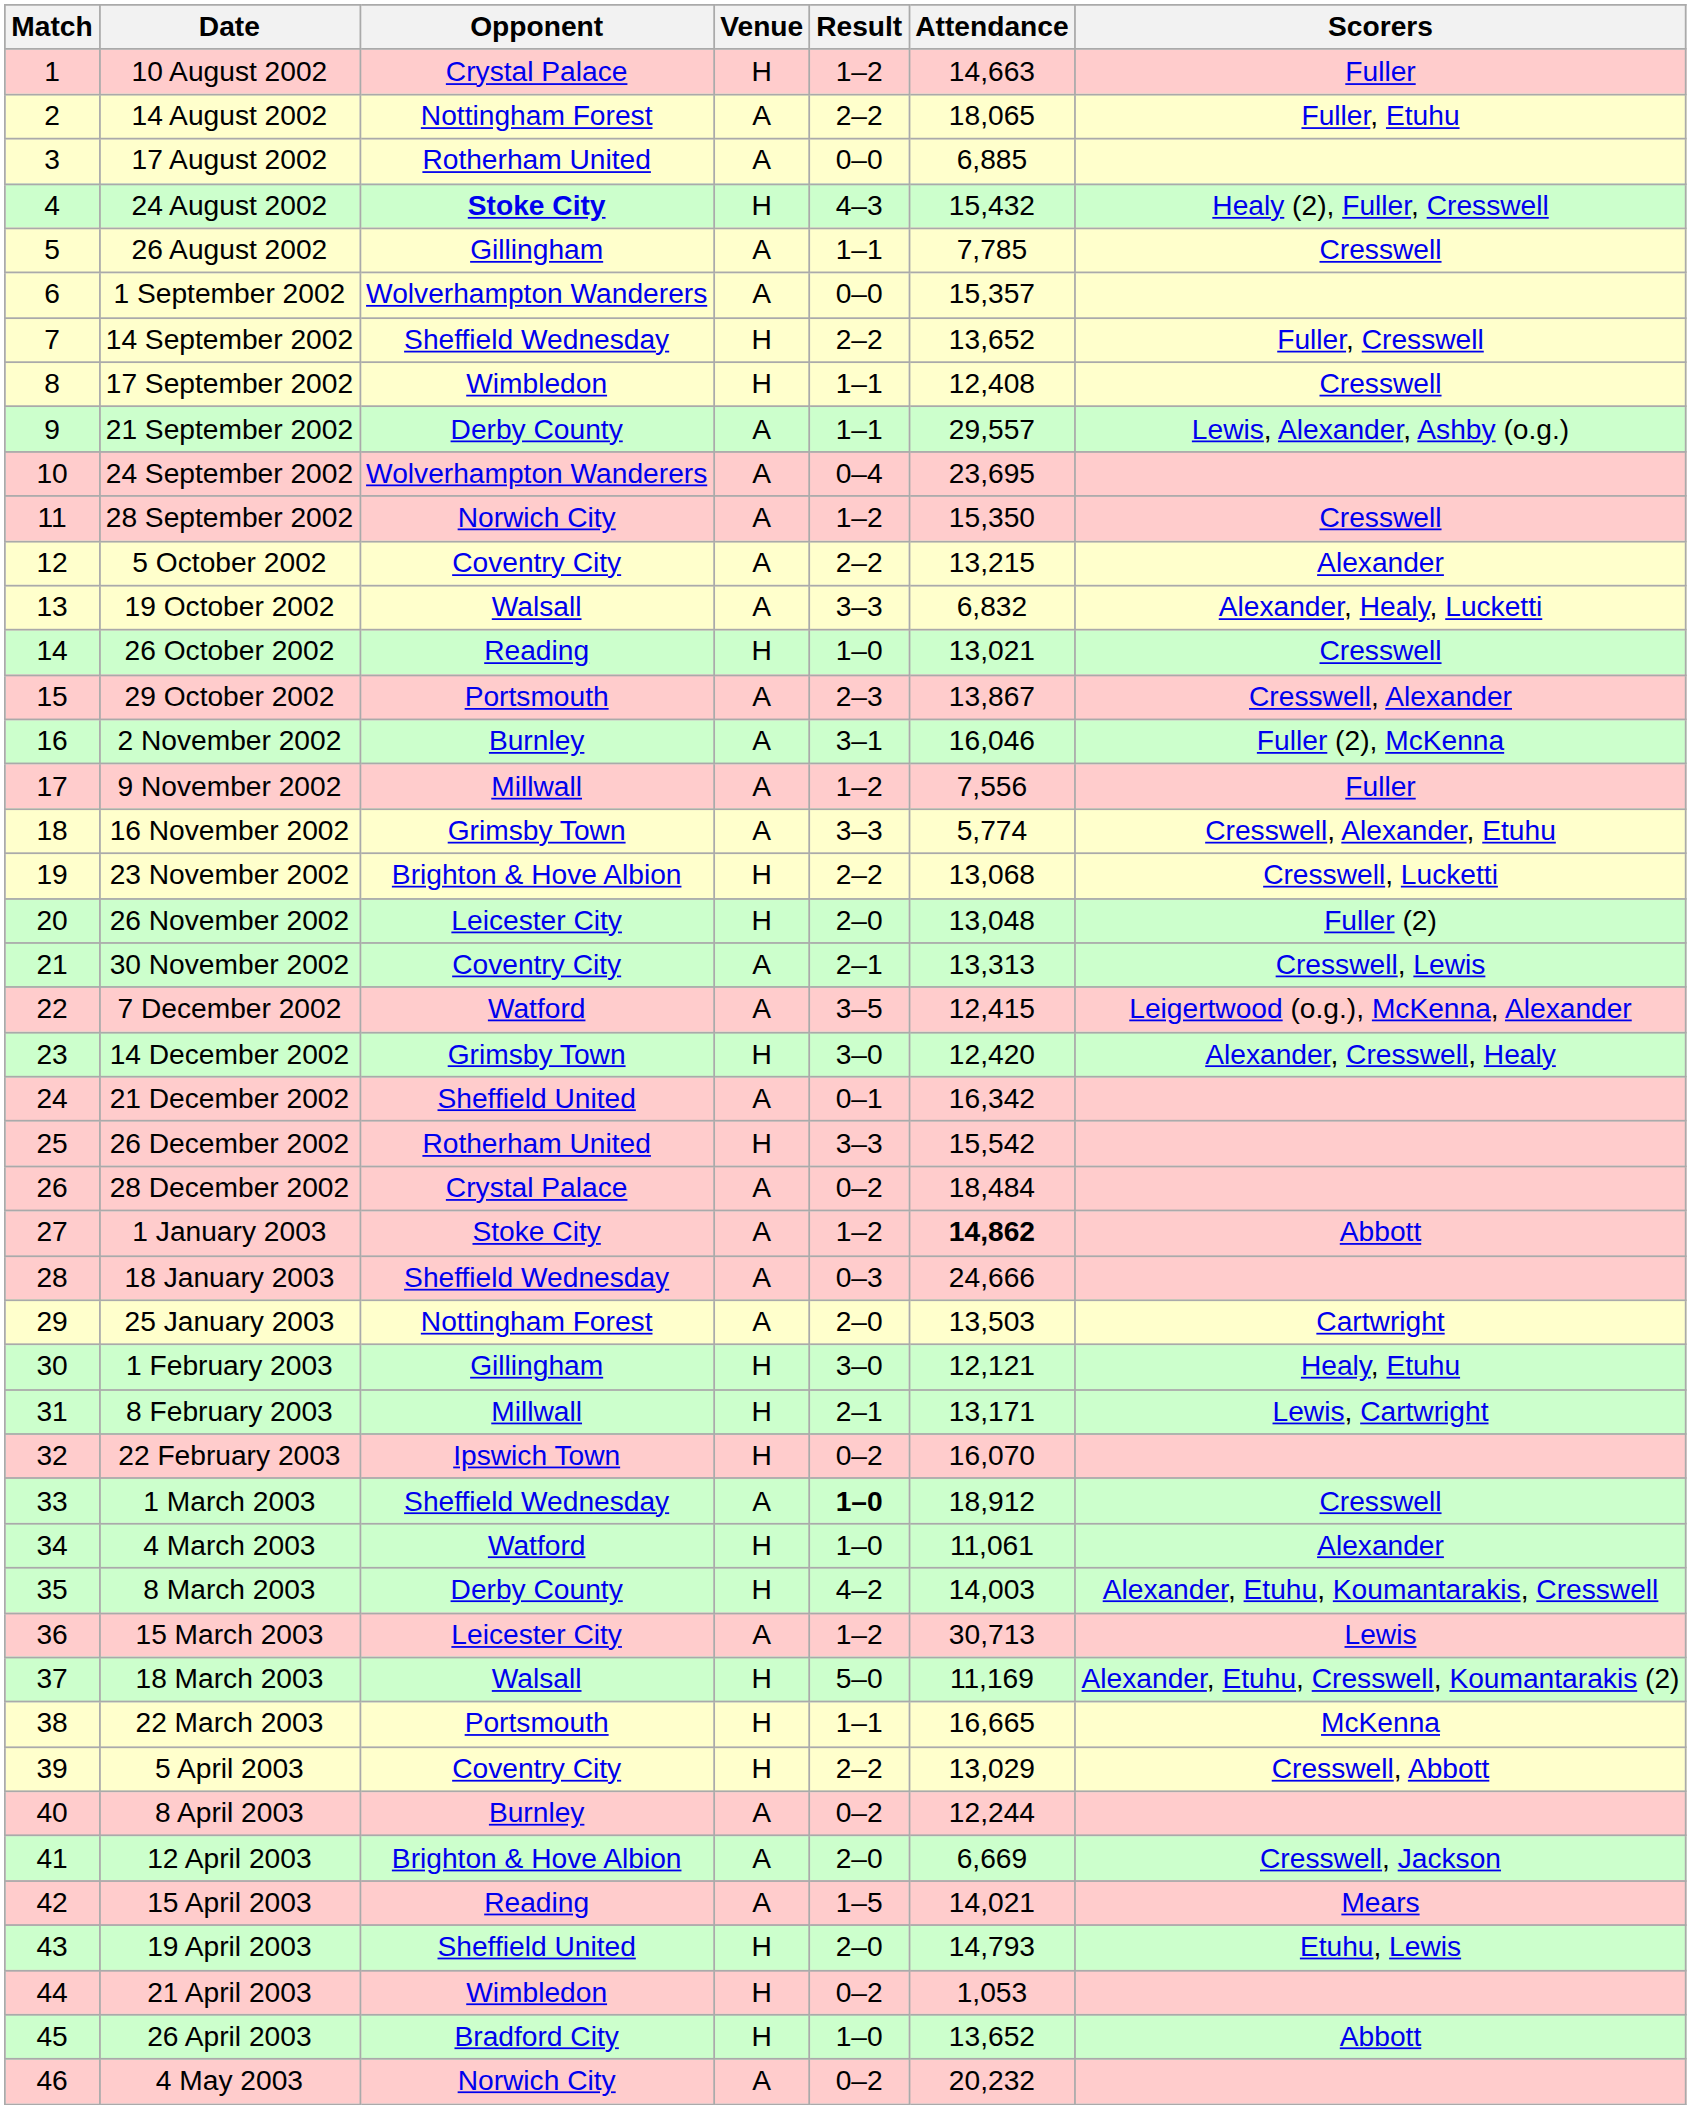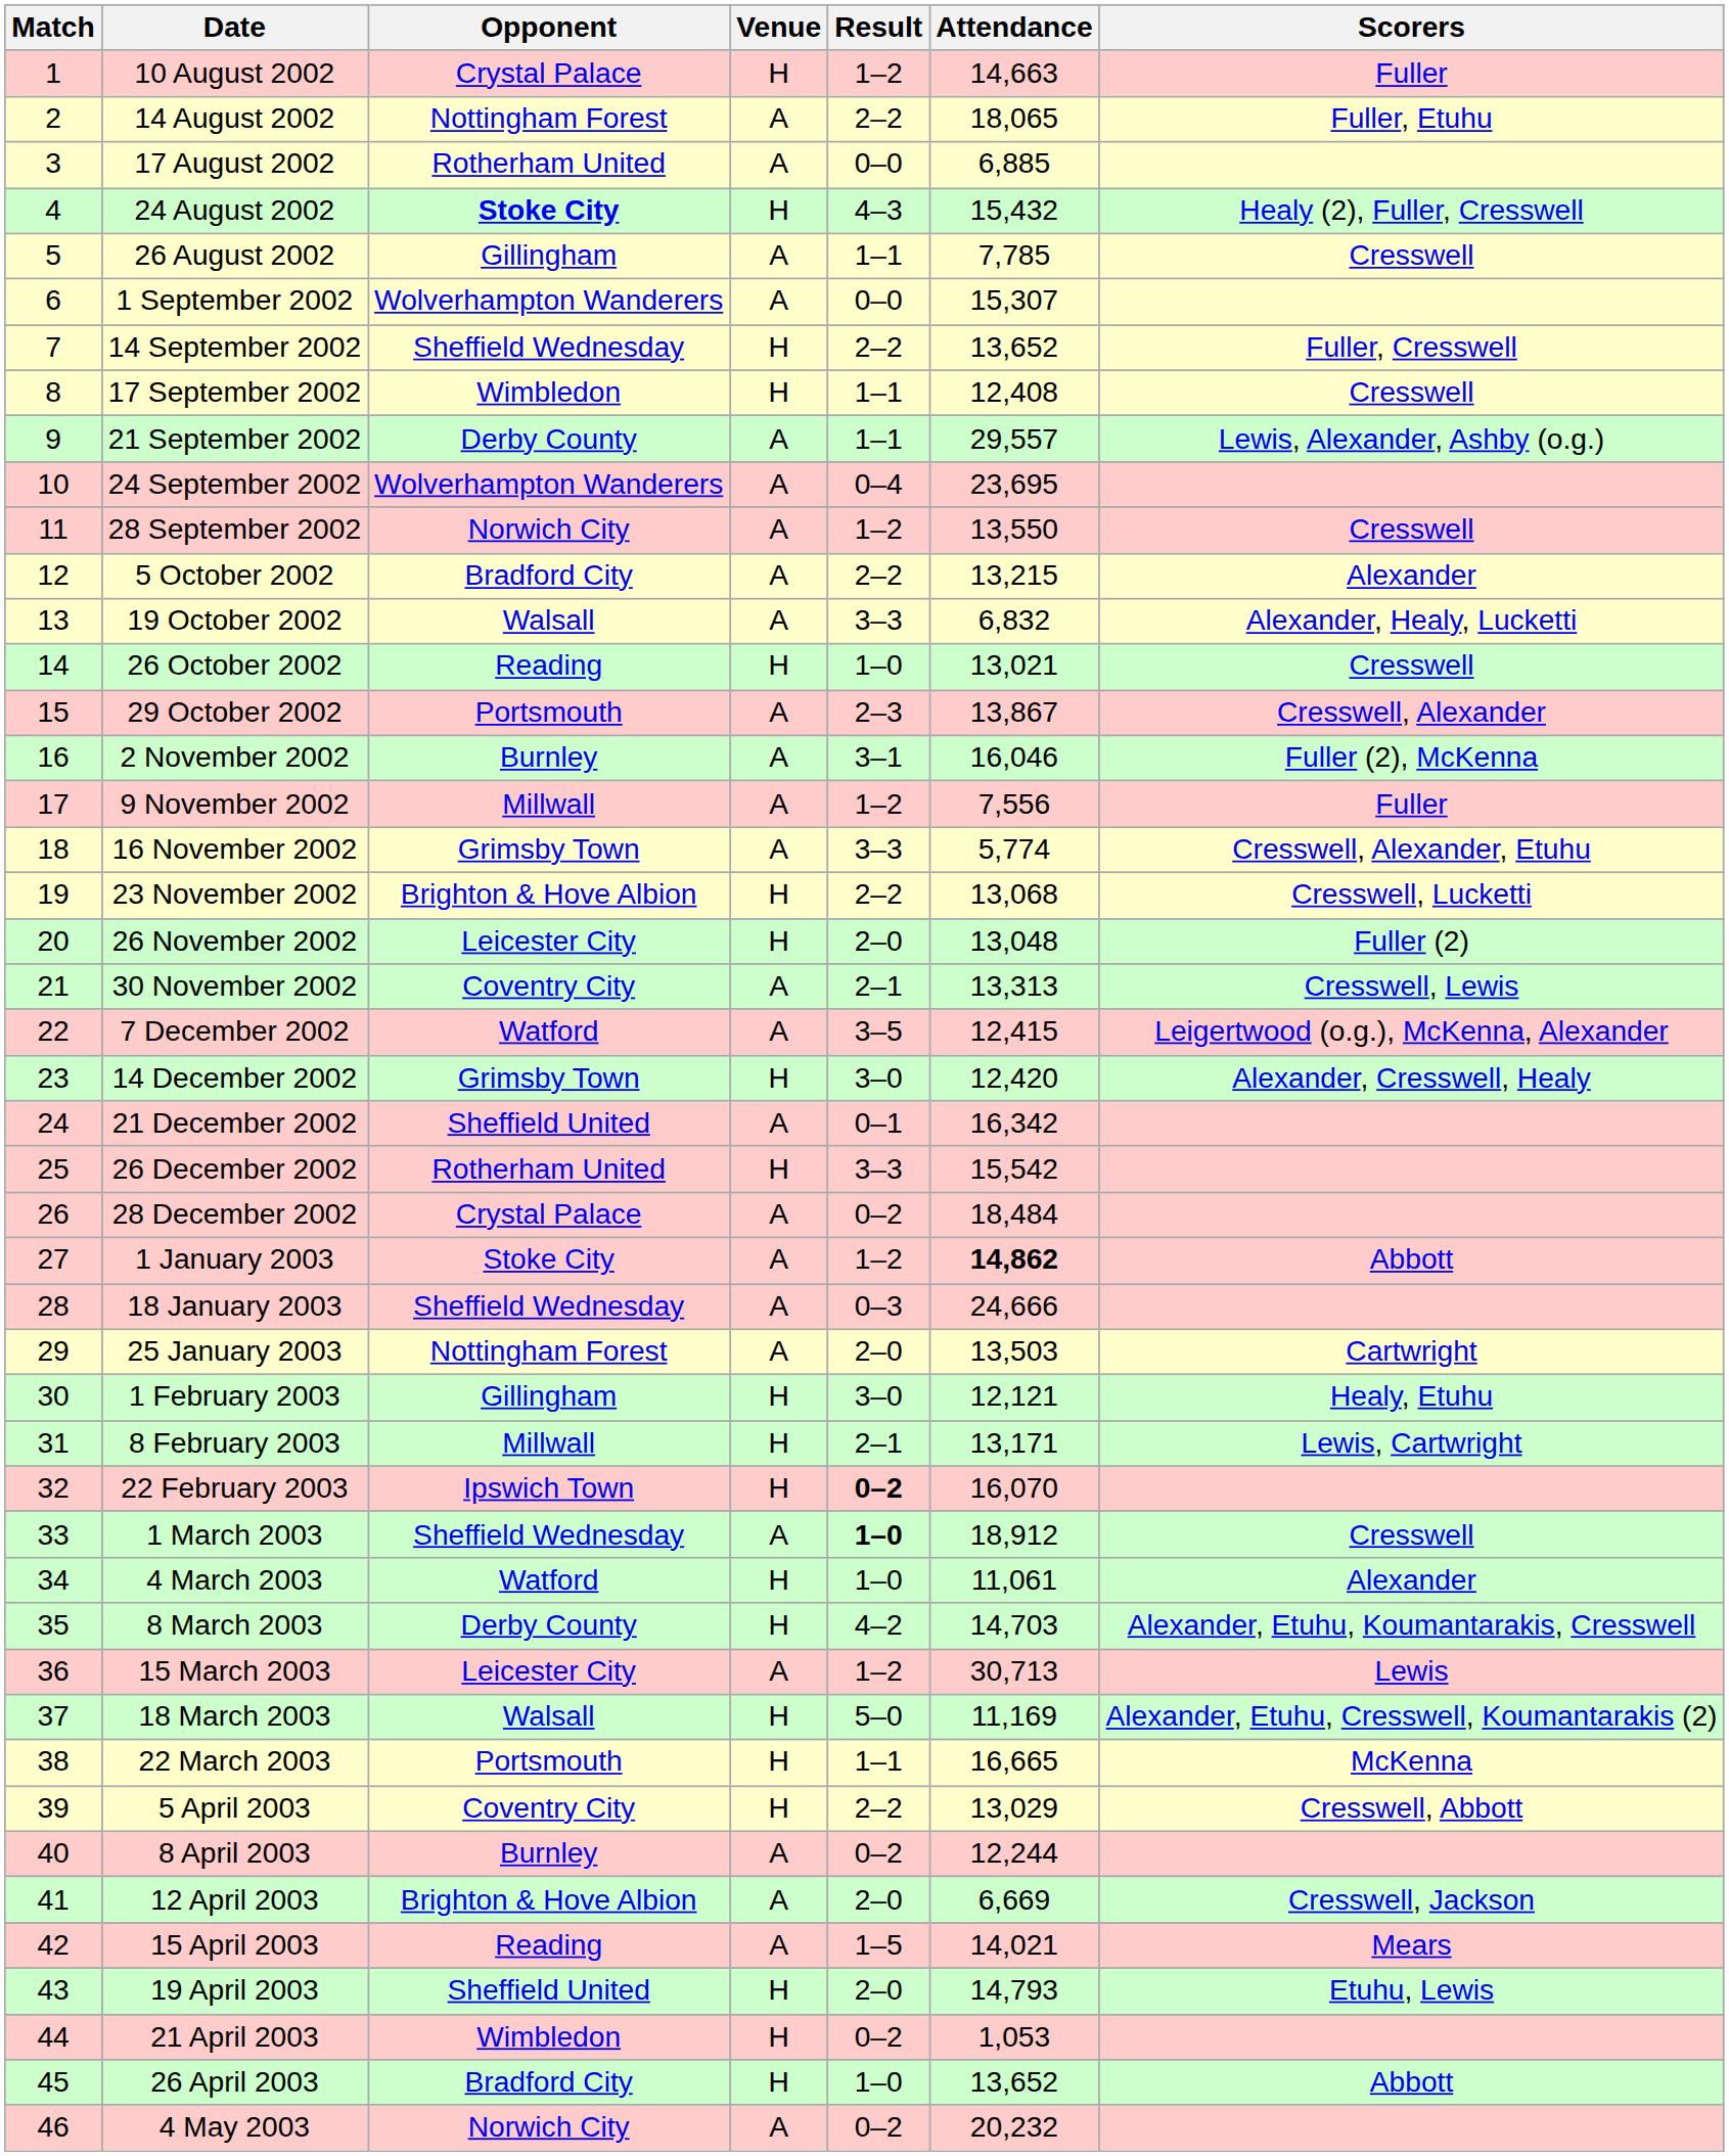1 September 2002 | Attendance: 15,357 -> 15,307
28 September 2002 | Attendance: 15,350 -> 13,550
5 October 2002 | Opponent: Coventry City -> Bradford City
22 February 2003 | Result: normal -> bold
8 March 2003 | Attendance: 14,003 -> 14,703
